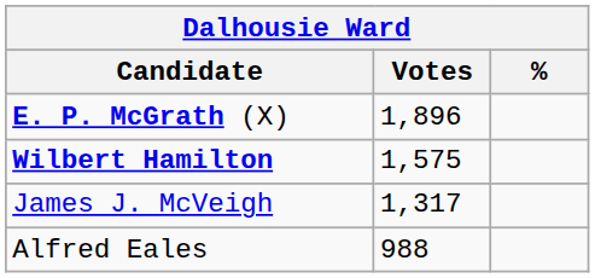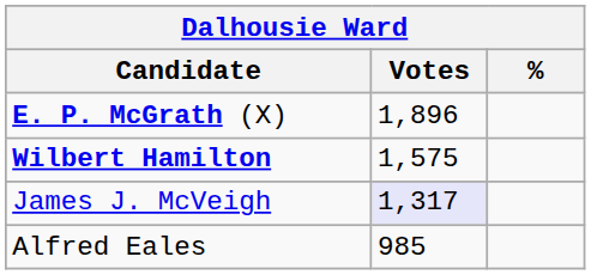James J. McVeigh | Votes: no background -> lavender background
Alfred Eales | Votes: 988 -> 985
